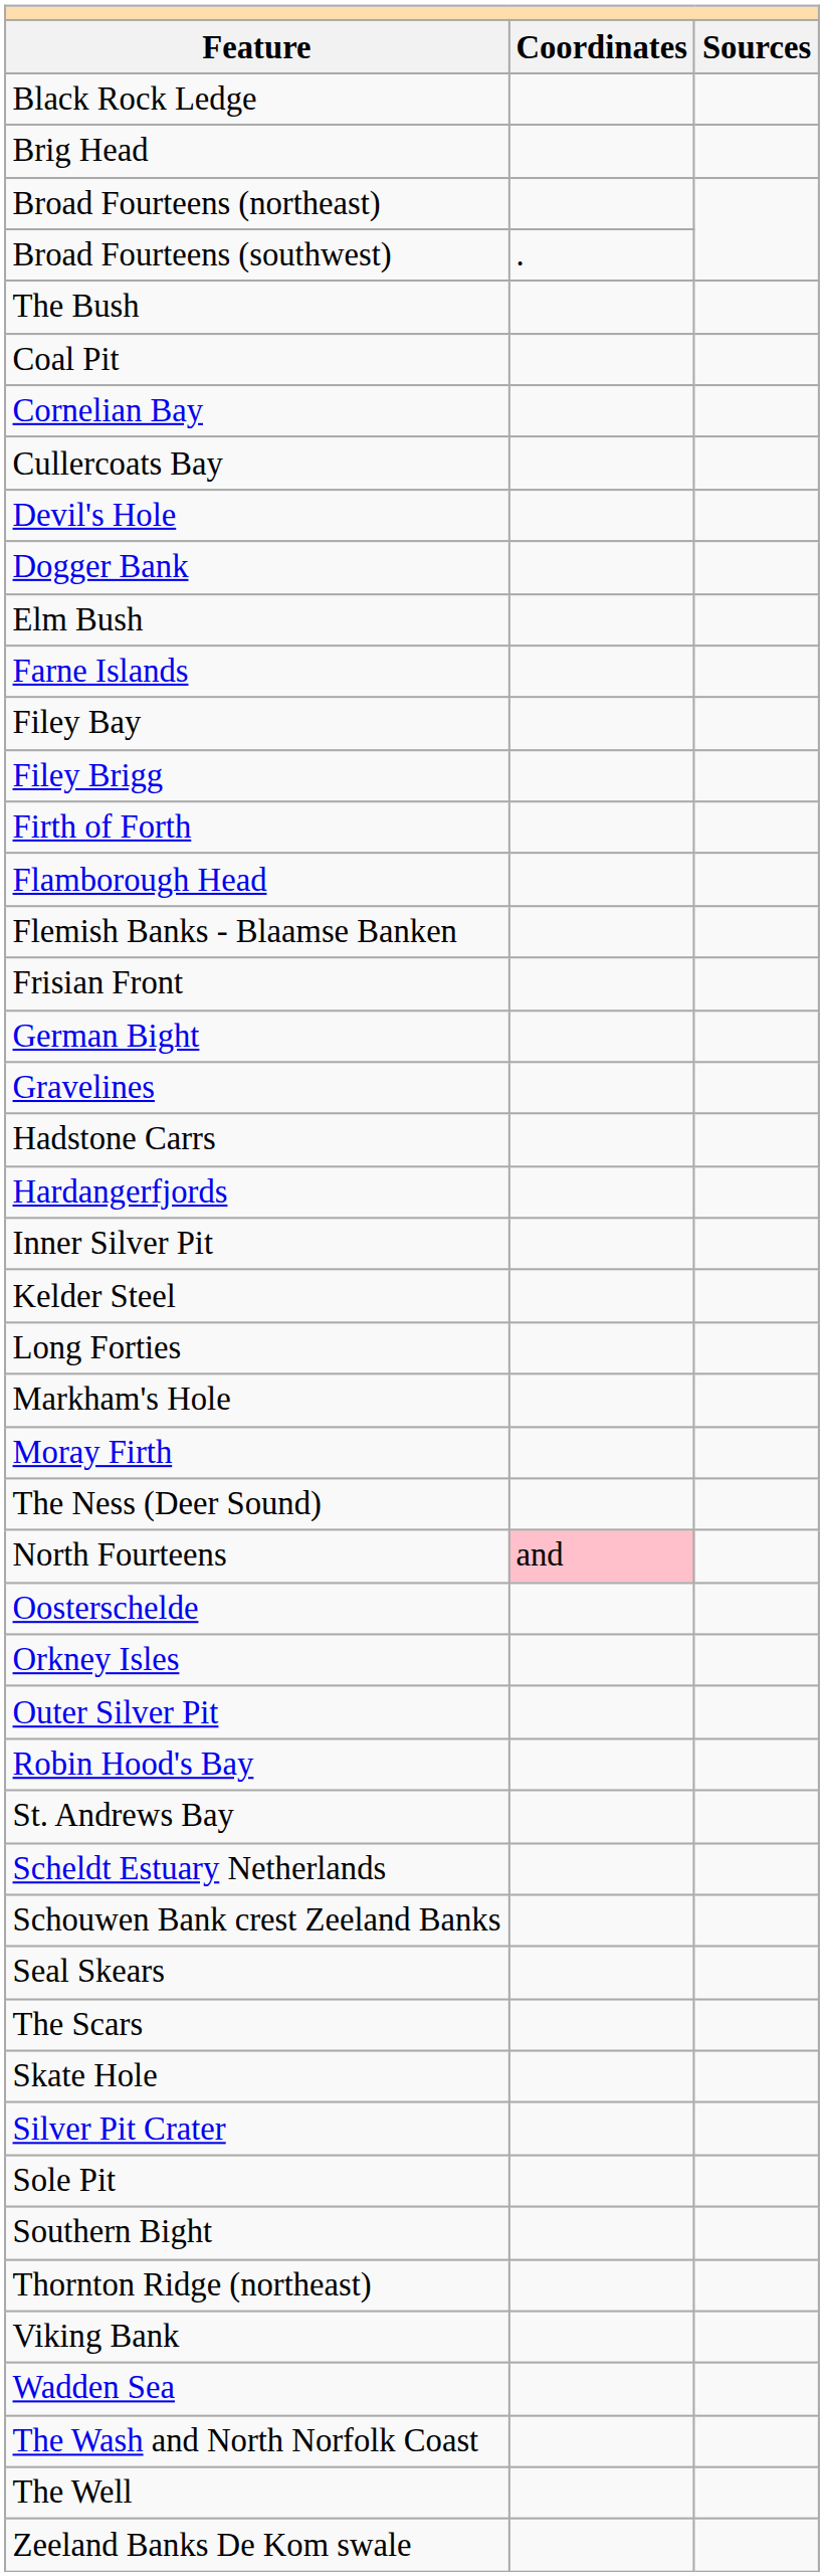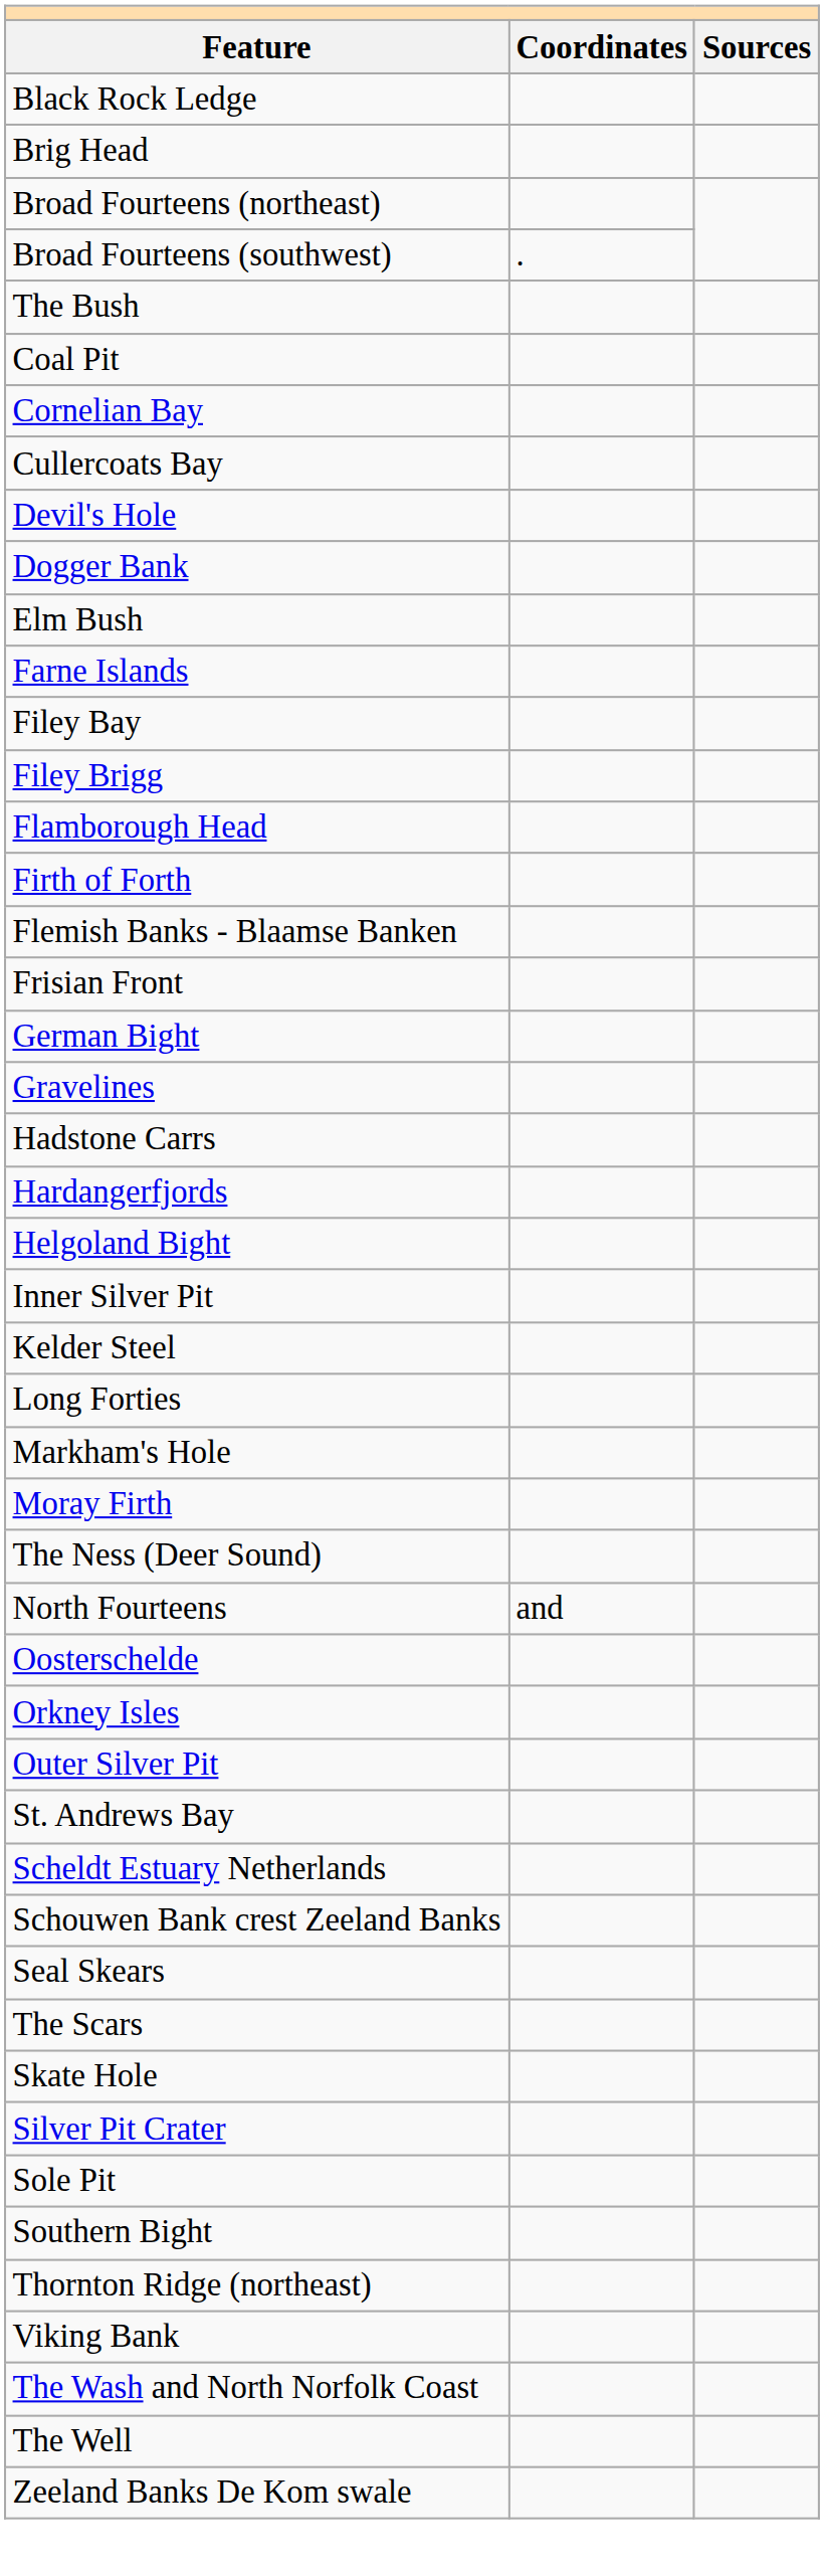rows swapped: Firth of Forth <-> Flamborough Head
+ row: Helgoland Bight
North Fourteens | Coordinates: pink background -> no background
- row: Robin Hood's Bay
- row: Wadden Sea
